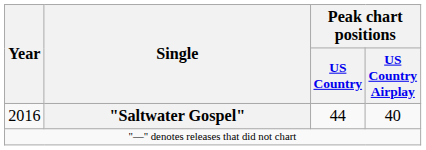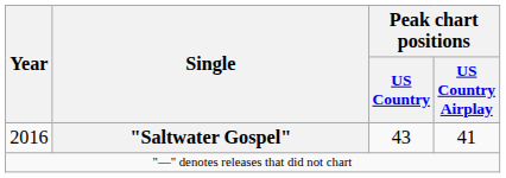2016 | Peak chart positions / US Country: 44 -> 43
2016 | Peak chart positions / US Country Airplay: 40 -> 41
